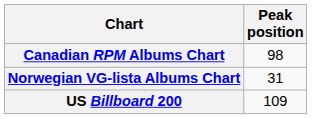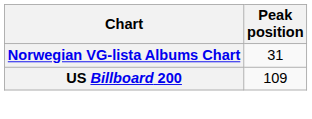- row: Canadian RPM Albums Chart | 98
